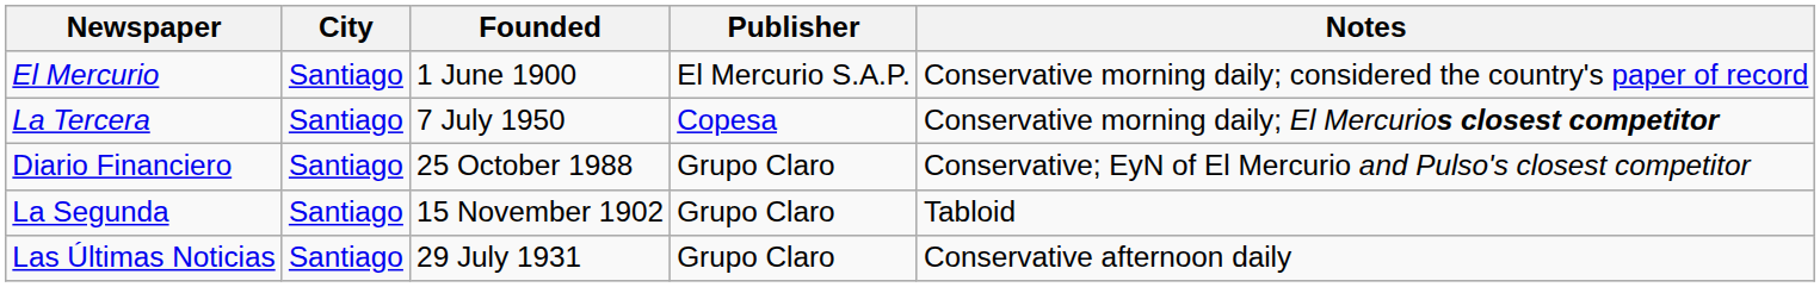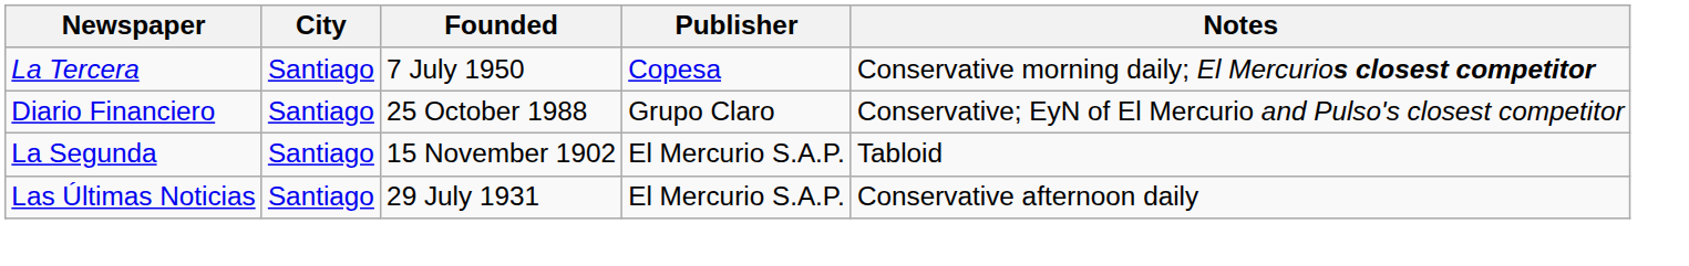- row: El Mercurio | Santiago | 1 June 1900 | El Mercurio S.A.P. | Conservative morning daily; considered the country's paper of record
La Segunda | Publisher: Grupo Claro -> El Mercurio S.A.P.
Las Últimas Noticias | Publisher: Grupo Claro -> El Mercurio S.A.P.
